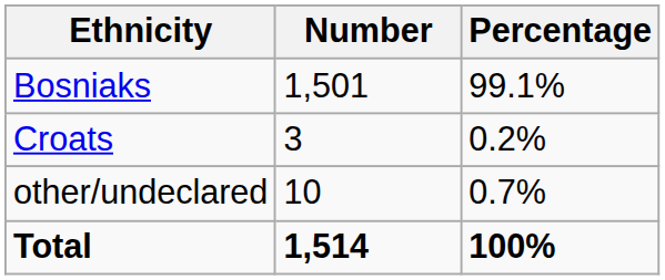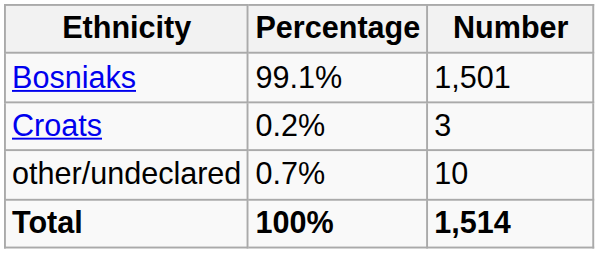columns swapped: Number <-> Percentage
